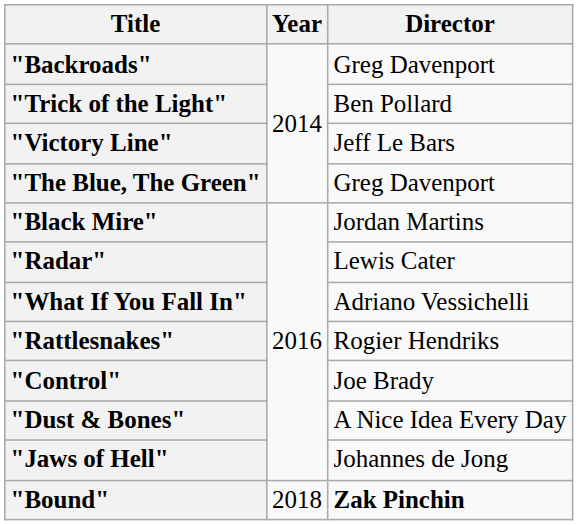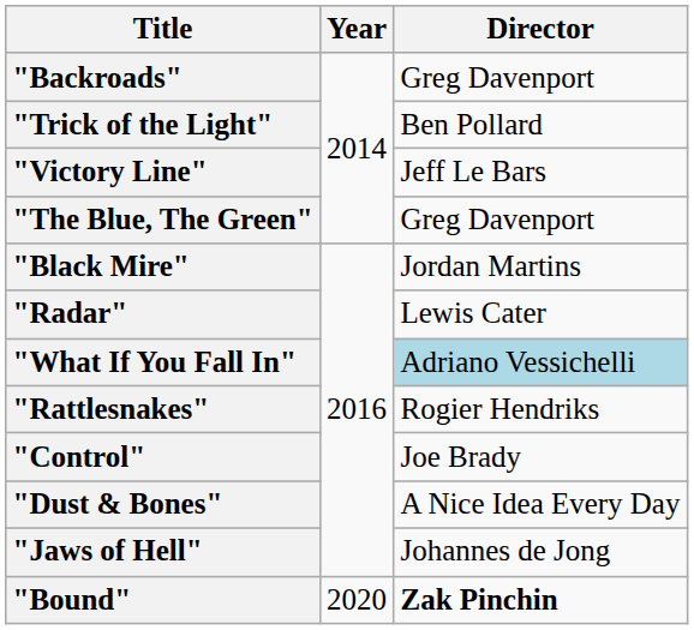"What If You Fall In" | Director: no background -> lightblue background
"Bound" | Year: 2018 -> 2020
